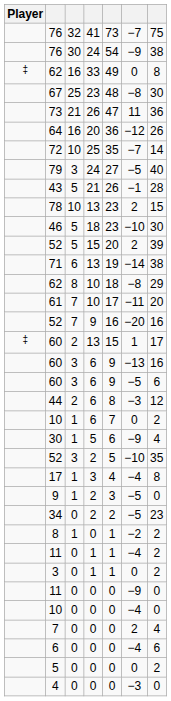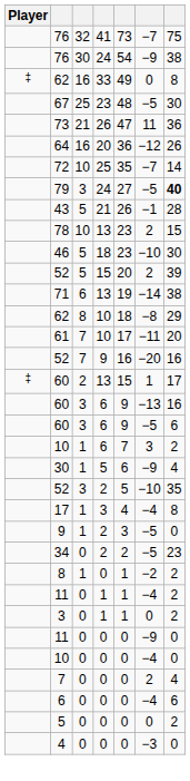67 | column 6: −8 -> −5
79 | column 7: normal -> bold
- row: 44 | 2 | 6 | 8 | −3 | 12
10 / 6 | column 6: 0 -> 3
